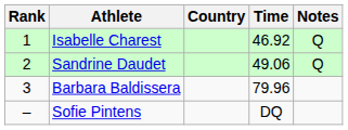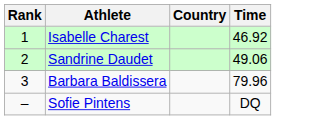- column: Notes | Q | Q
